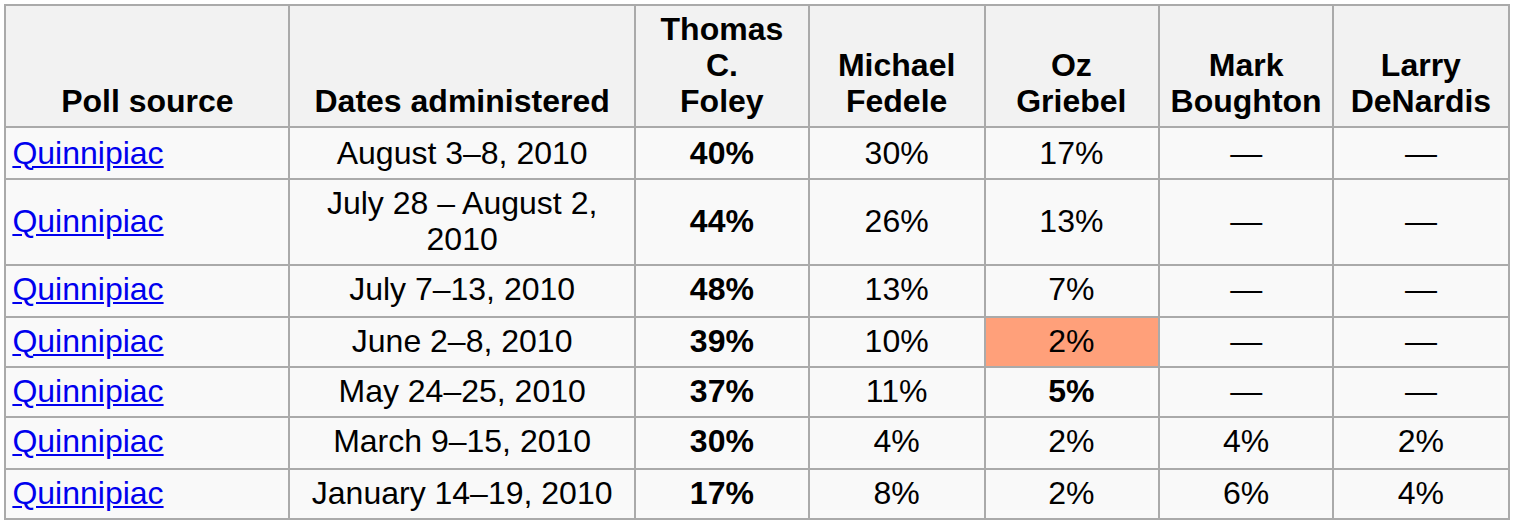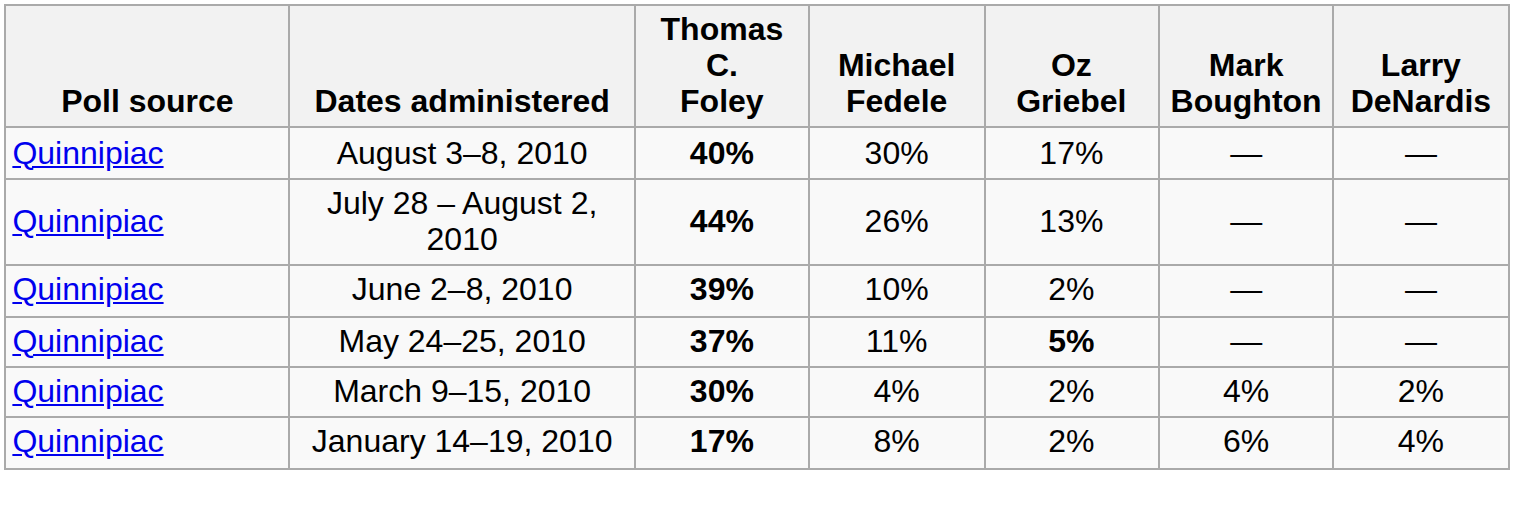- row: Quinnipiac | July 7–13, 2010 | 48% | 13% | 7% | — | —
June 2–8, 2010 | Oz Griebel: lightsalmon background -> no background
